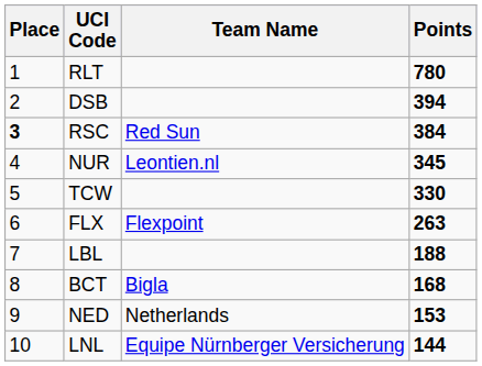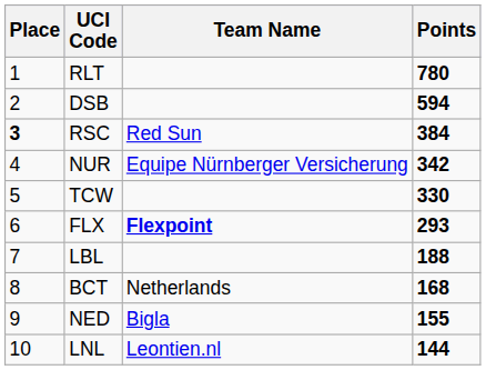DSB | Points: 394 -> 594
NUR | Team Name: Leontien.nl -> Equipe Nürnberger Versicherung
NUR | Points: 345 -> 342
FLX | Team Name: normal -> bold
FLX | Points: 263 -> 293
BCT | Team Name: Bigla -> Netherlands
NED | Team Name: Netherlands -> Bigla
NED | Points: 153 -> 155
LNL | Team Name: Equipe Nürnberger Versicherung -> Leontien.nl
